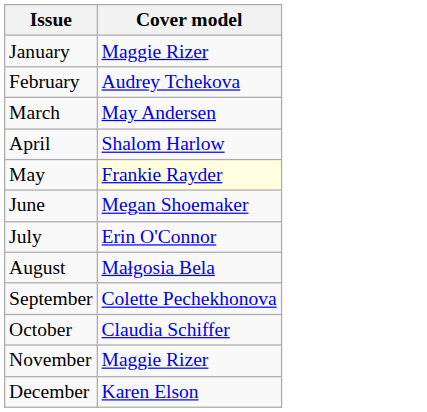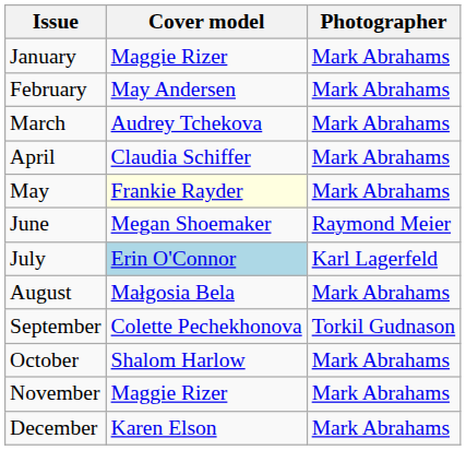+ column: Photographer | Mark Abrahams | Mark Abrahams | Mark Abrahams | Mark Abrahams | Mark Abrahams | Raymond Meier | Karl Lagerfeld | Mark Abrahams | Torkil Gudnason | Mark Abrahams | Mark Abrahams | Mark Abrahams
February | Cover model: Audrey Tchekova -> May Andersen
March | Cover model: May Andersen -> Audrey Tchekova
April | Cover model: Shalom Harlow -> Claudia Schiffer
July | Cover model: no background -> lightblue background
October | Cover model: Claudia Schiffer -> Shalom Harlow
